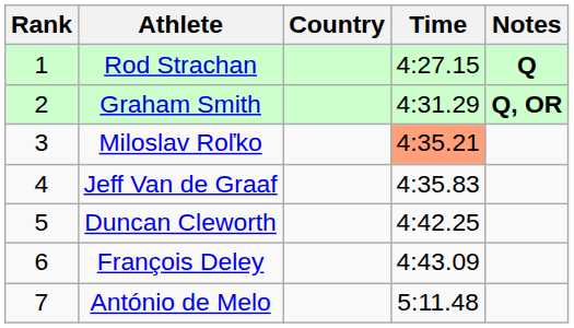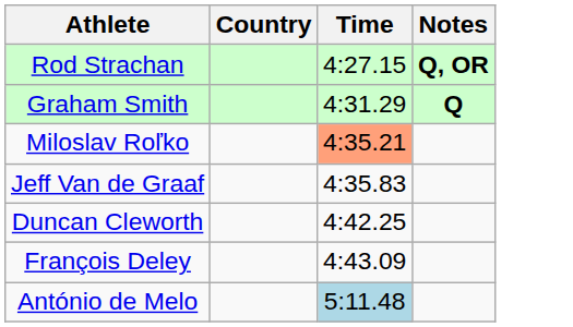- column: Rank | 1 | 2 | 3 | 4 | 5 | 6 | 7
Rod Strachan | Notes: Q -> Q, OR
Graham Smith | Notes: Q, OR -> Q
António de Melo | Time: no background -> lightblue background
